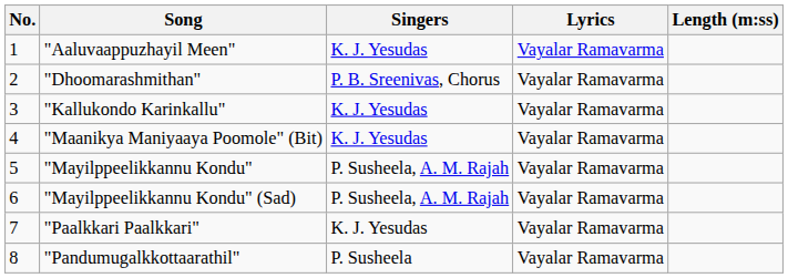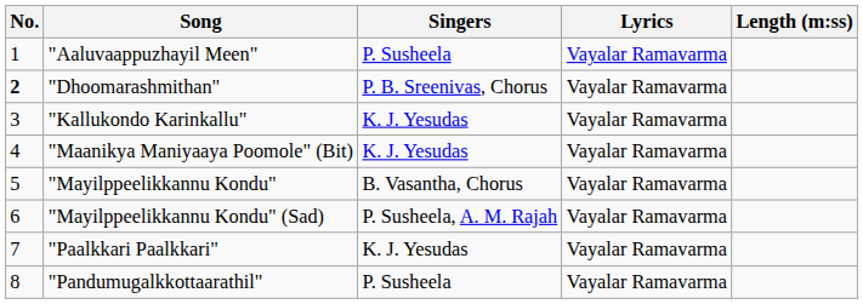"Aaluvaappuzhayil Meen" | Singers: K. J. Yesudas -> P. Susheela
"Dhoomarashmithan" | No.: normal -> bold
"Mayilppeelikkannu Kondu" | Singers: P. Susheela, A. M. Rajah -> B. Vasantha, Chorus
